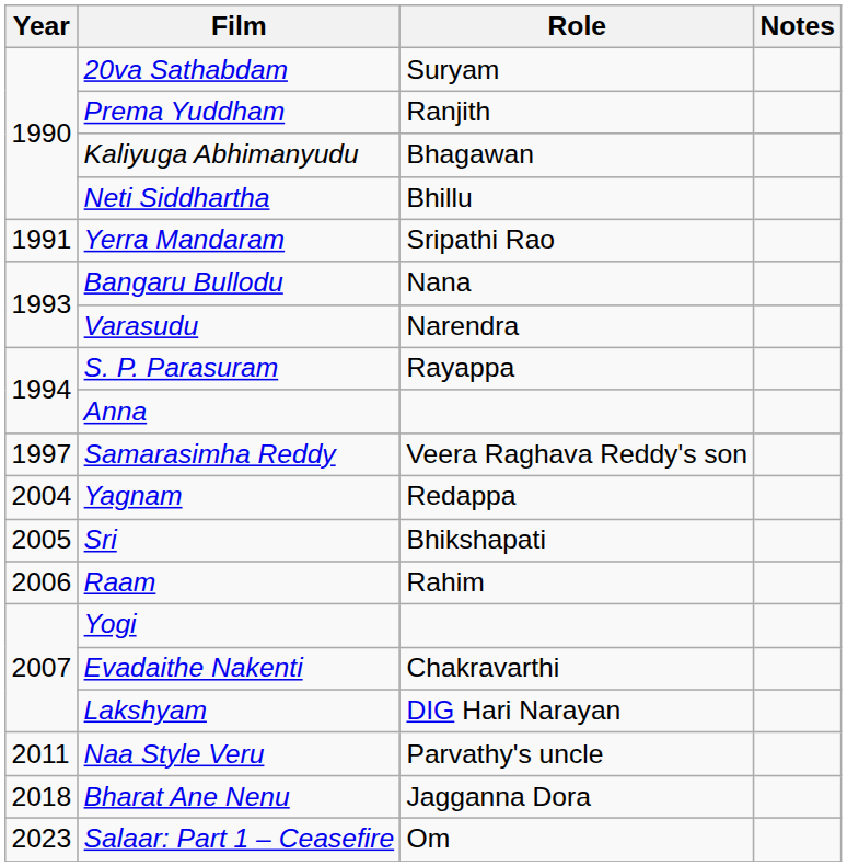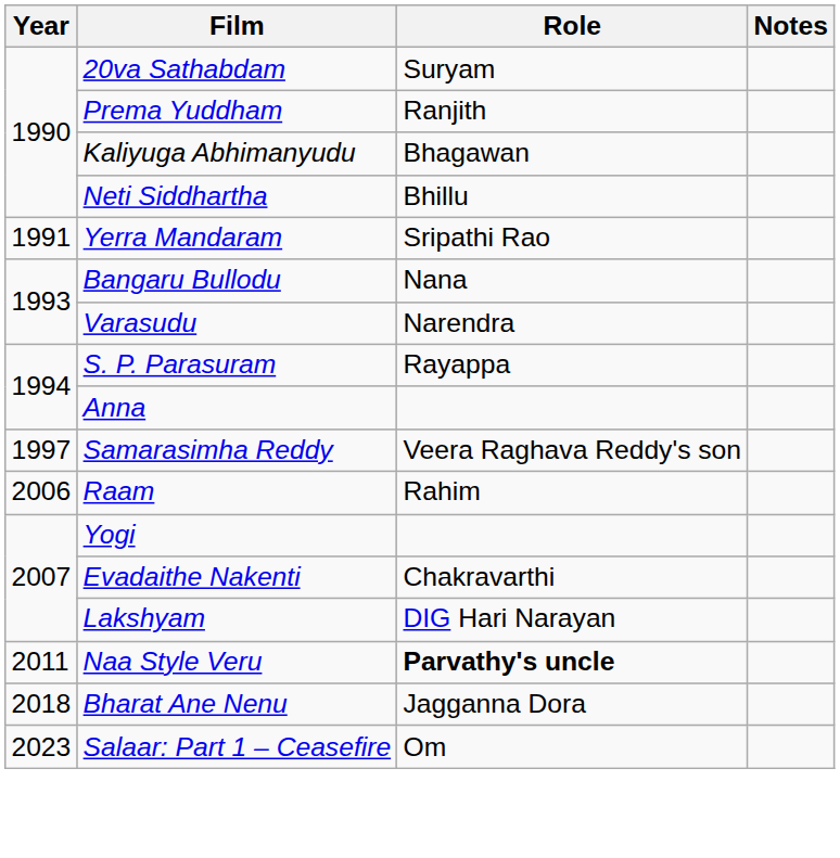- row: 2004 | Yagnam | Redappa
- row: 2005 | Sri | Bhikshapati
Naa Style Veru | Role: normal -> bold
